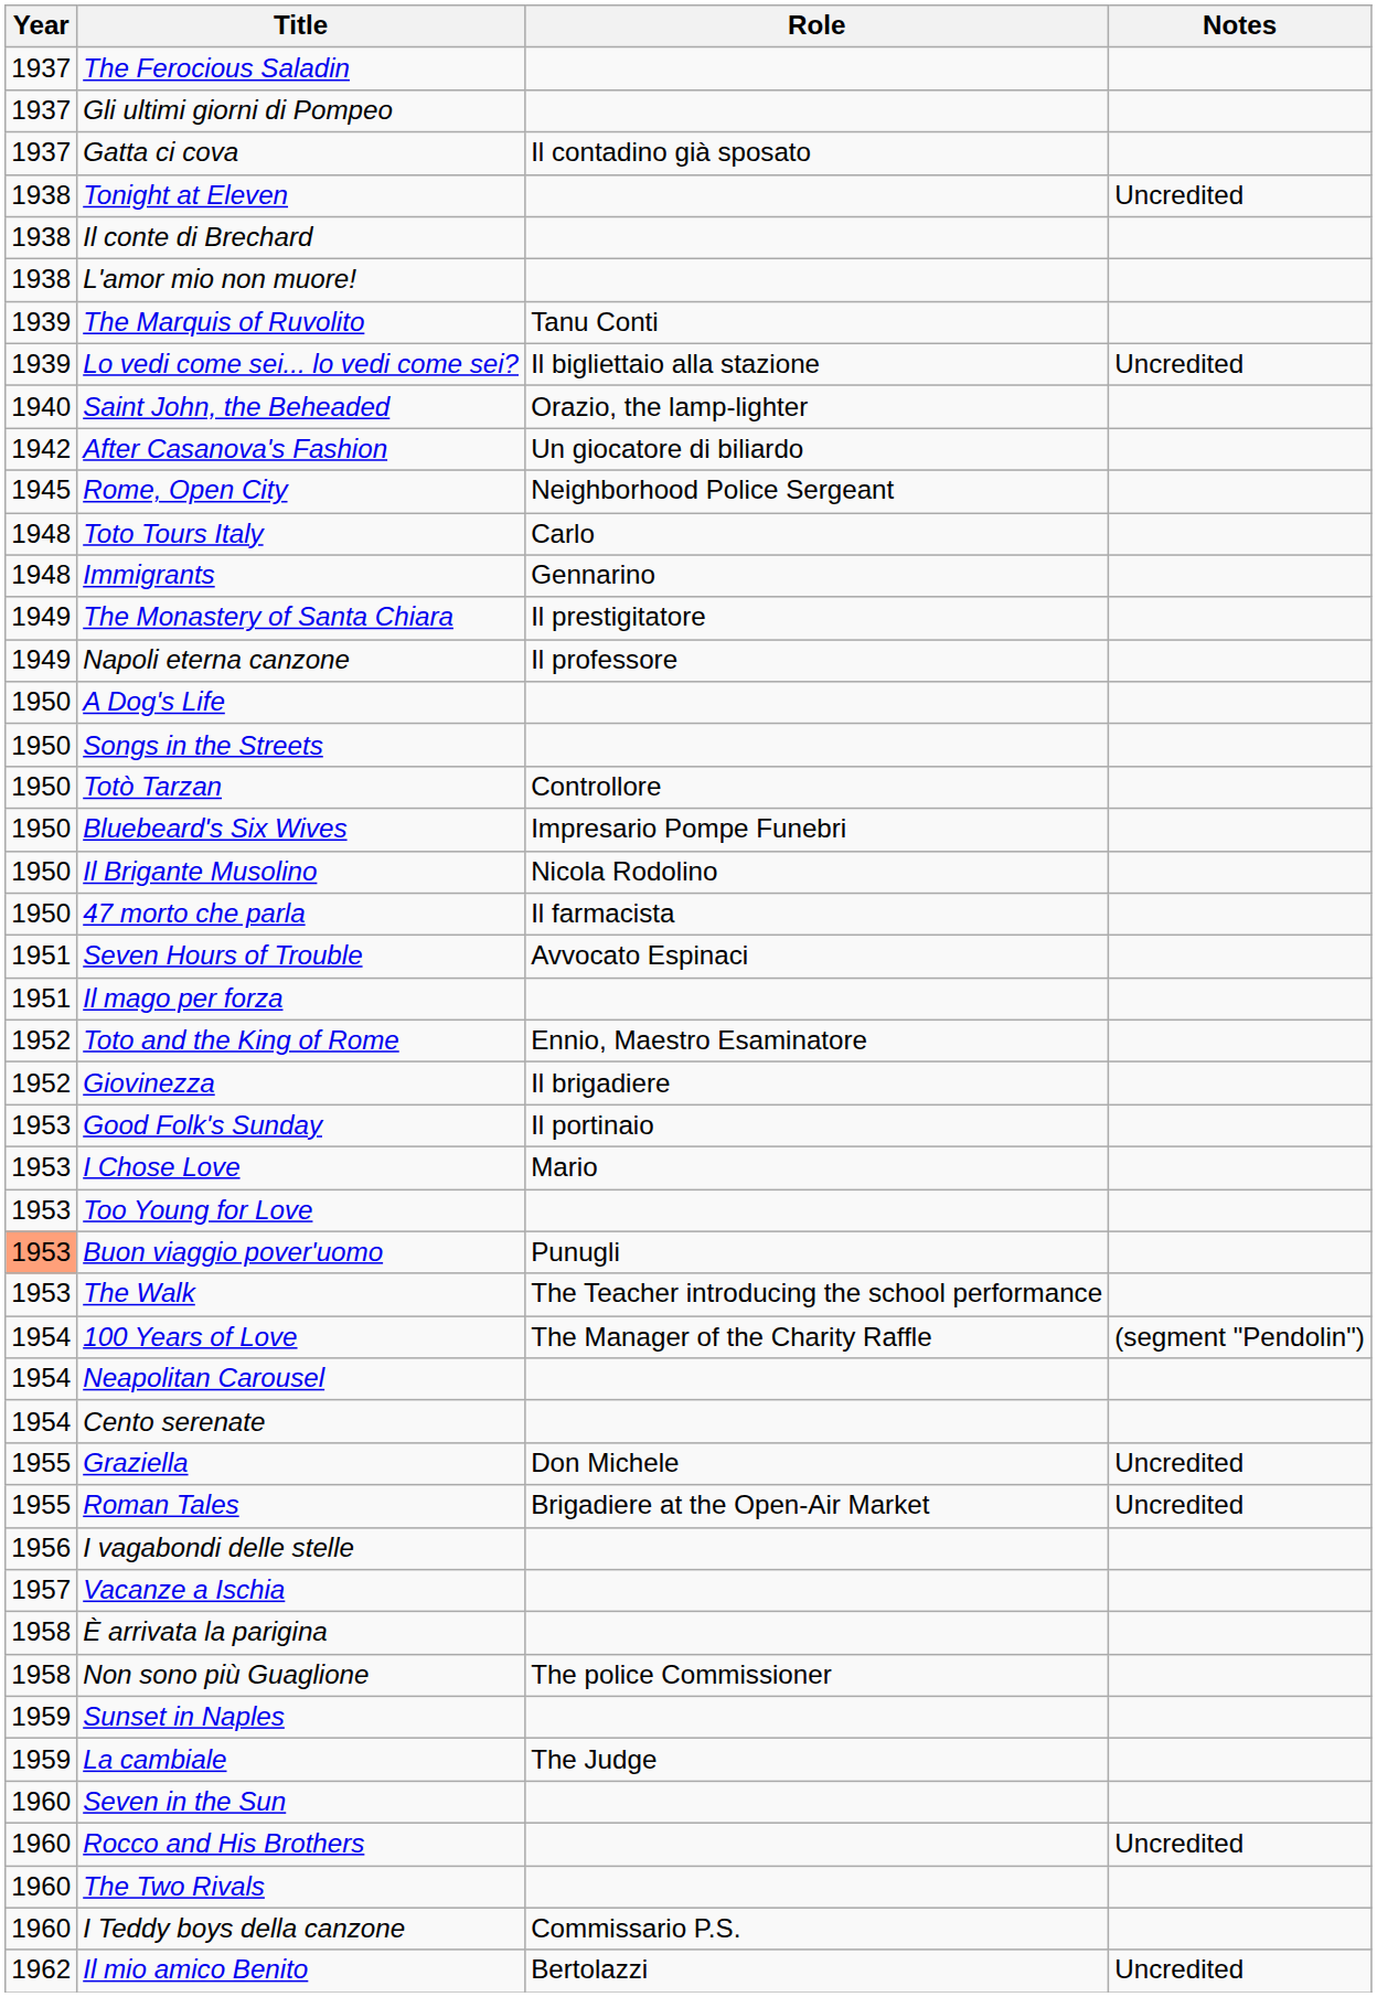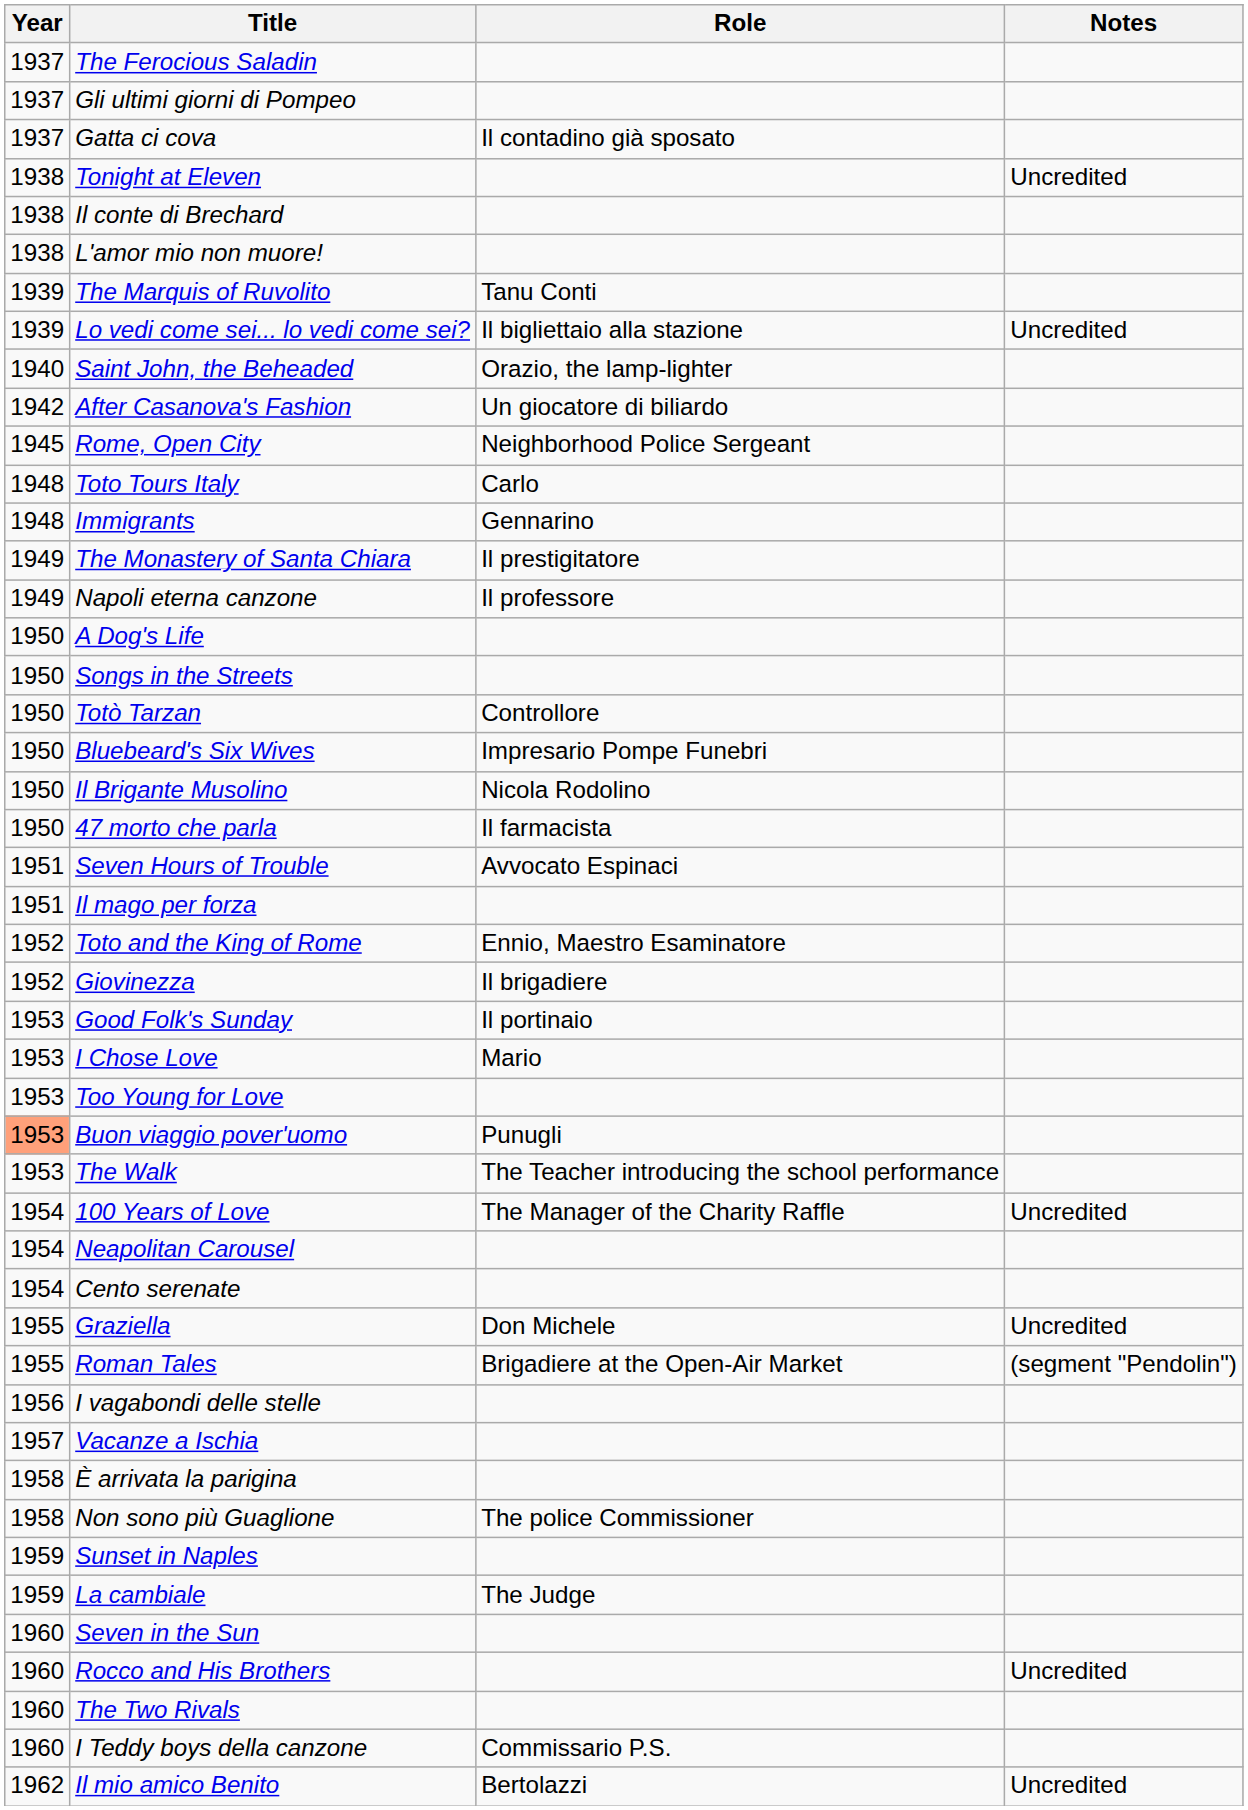100 Years of Love | Notes: (segment "Pendolin") -> Uncredited
Roman Tales | Notes: Uncredited -> (segment "Pendolin")
